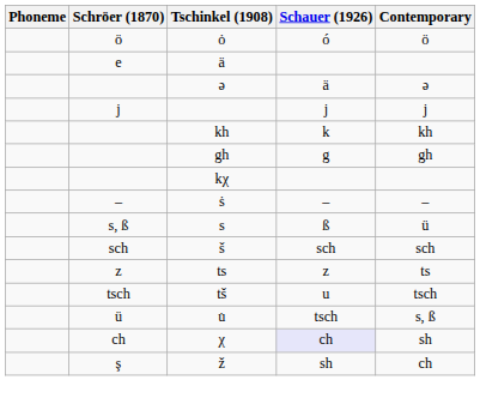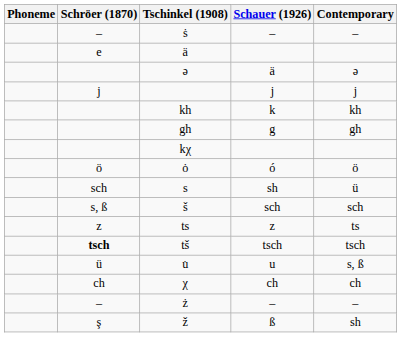rows swapped: ṡ <-> ȯ
s | Schröer (1870): s, ß -> sch
s | Schauer (1926): ß -> sh
š | Schröer (1870): sch -> s, ß
tš | Schröer (1870): normal -> bold
tš | Schauer (1926): u -> tsch
u̇ | Schauer (1926): tsch -> u
χ | Schauer (1926): lavender background -> no background
χ | Contemporary: sh -> ch
+ row: – | ż | – | –
ž | Schauer (1926): sh -> ß
ž | Contemporary: ch -> sh
